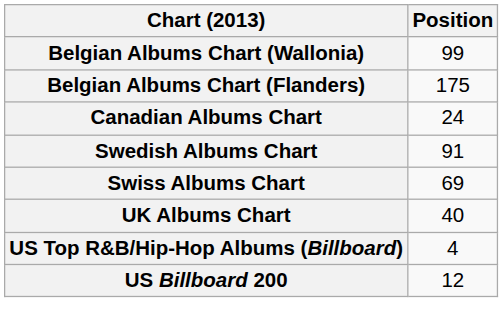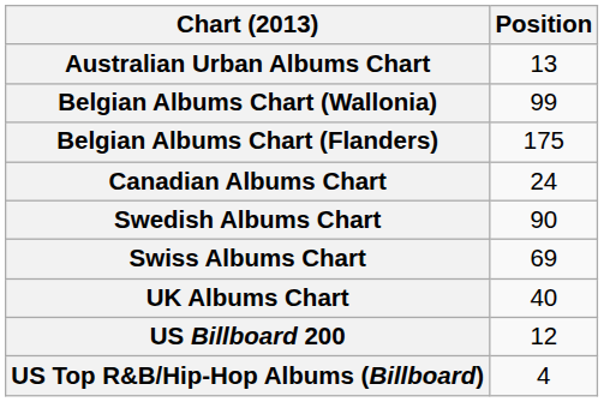+ row: Australian Urban Albums Chart | 13
Swedish Albums Chart | Position: 91 -> 90
rows swapped: US Billboard 200 <-> US Top R&B/Hip-Hop Albums (Billboard)
